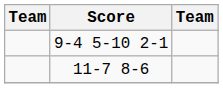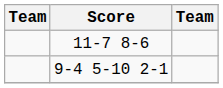rows swapped: 9-4 5-10 2-1 <-> 11-7 8-6
